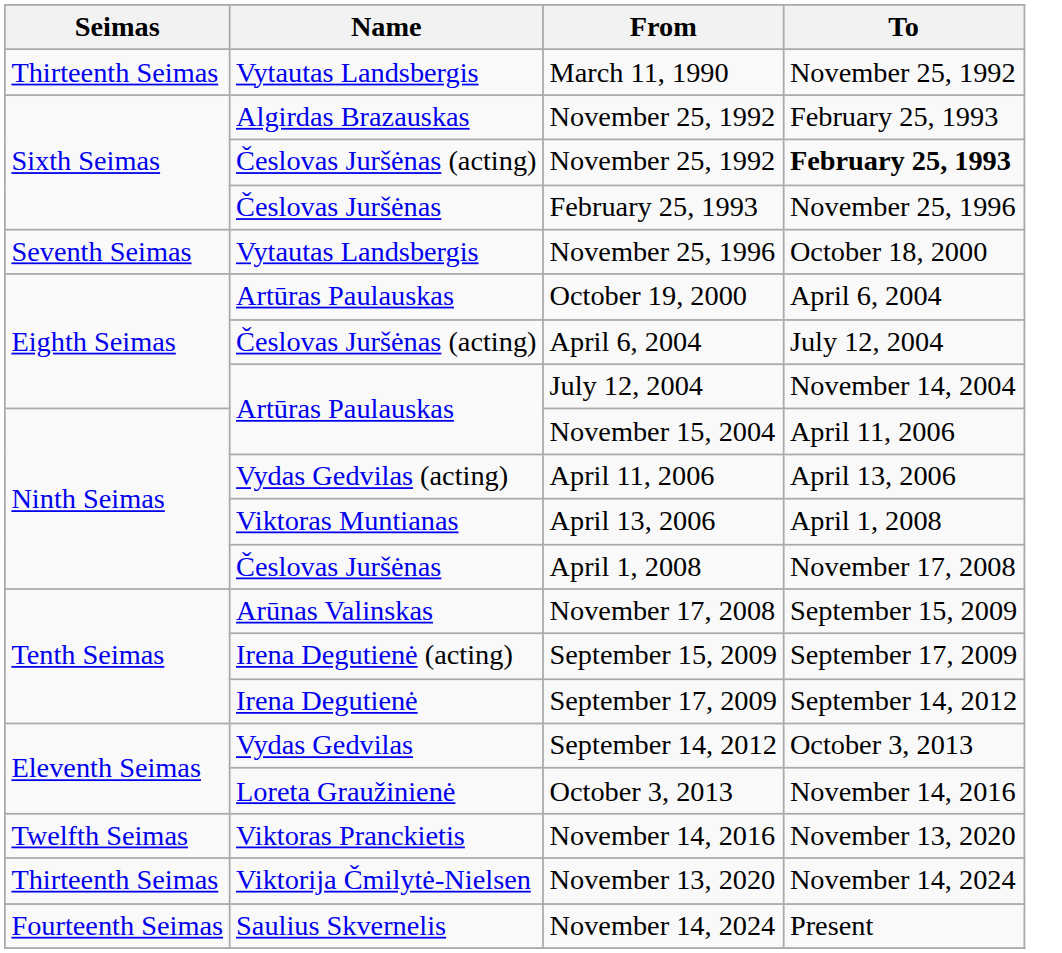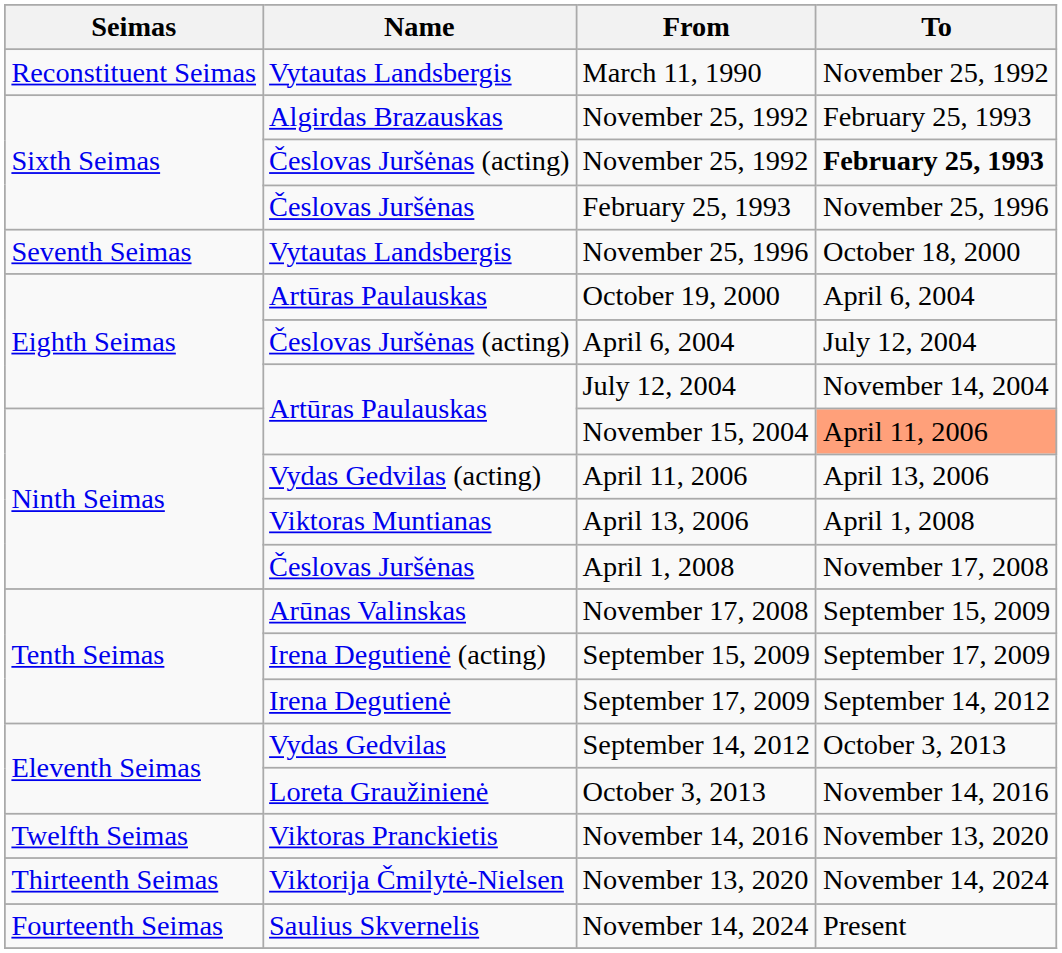March 11, 1990 | Seimas: Thirteenth Seimas -> Reconstituent Seimas
November 15, 2004 | To: no background -> lightsalmon background
